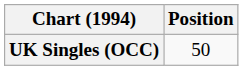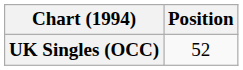UK Singles (OCC) | Position: 50 -> 52
